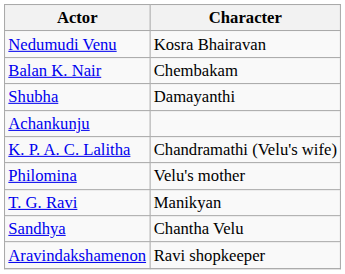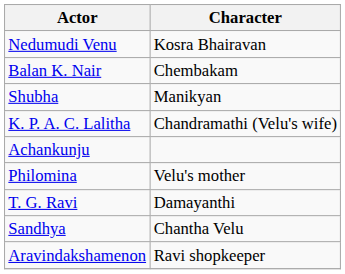Shubha | Character: Damayanthi -> Manikyan
rows swapped: Achankunju <-> K. P. A. C. Lalitha
T. G. Ravi | Character: Manikyan -> Damayanthi
